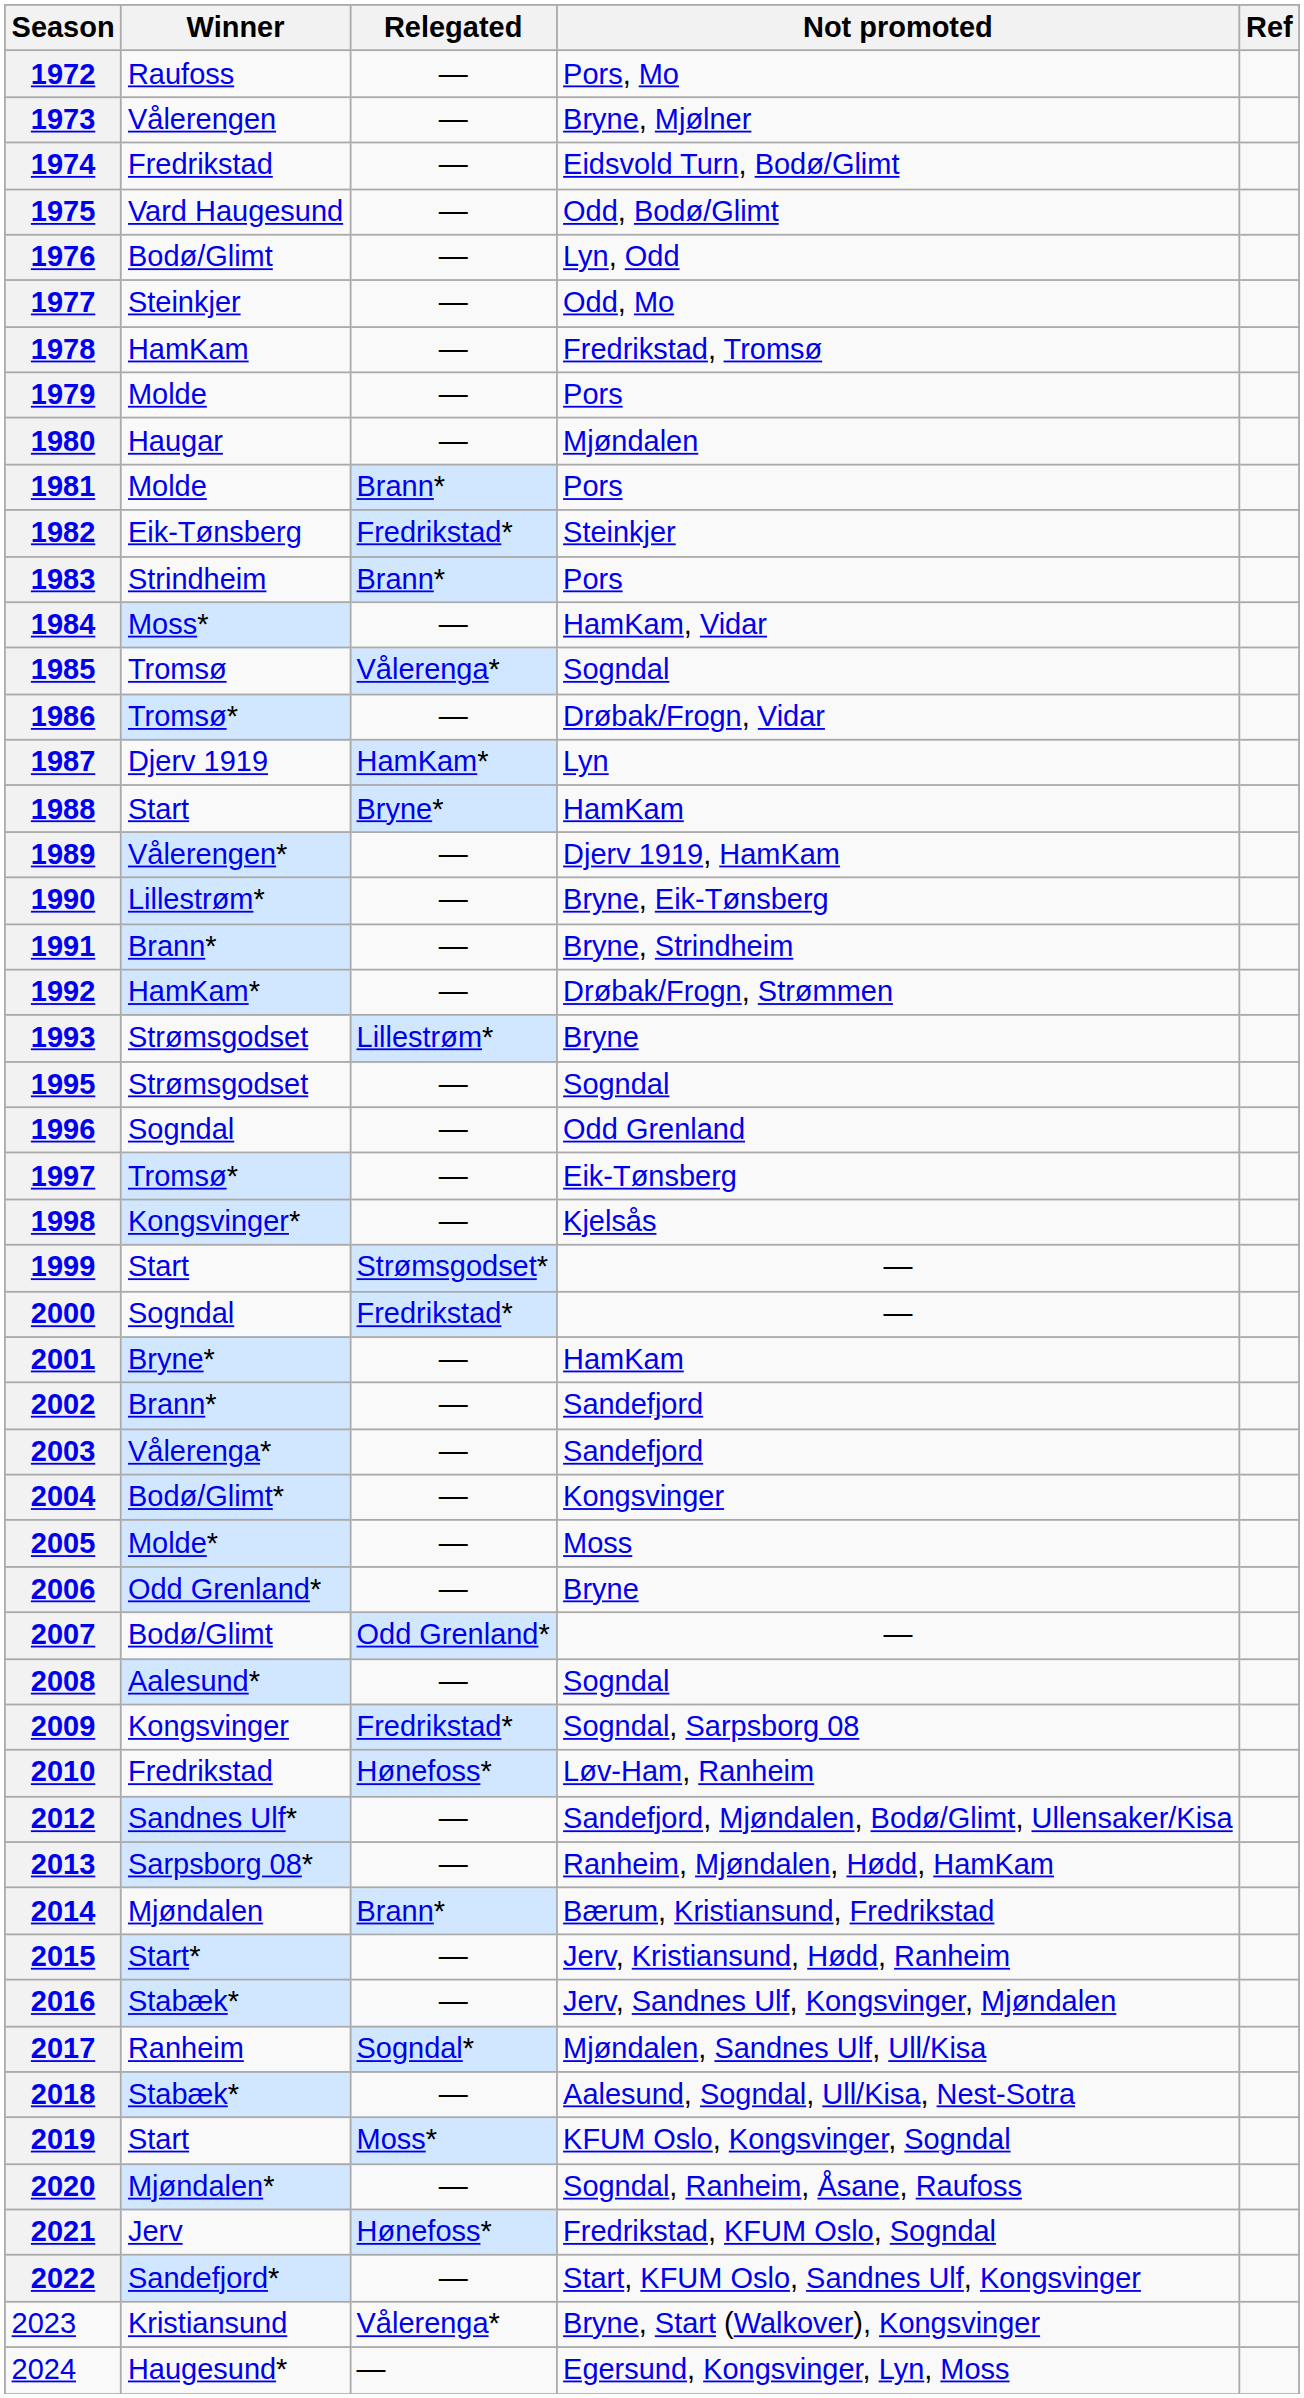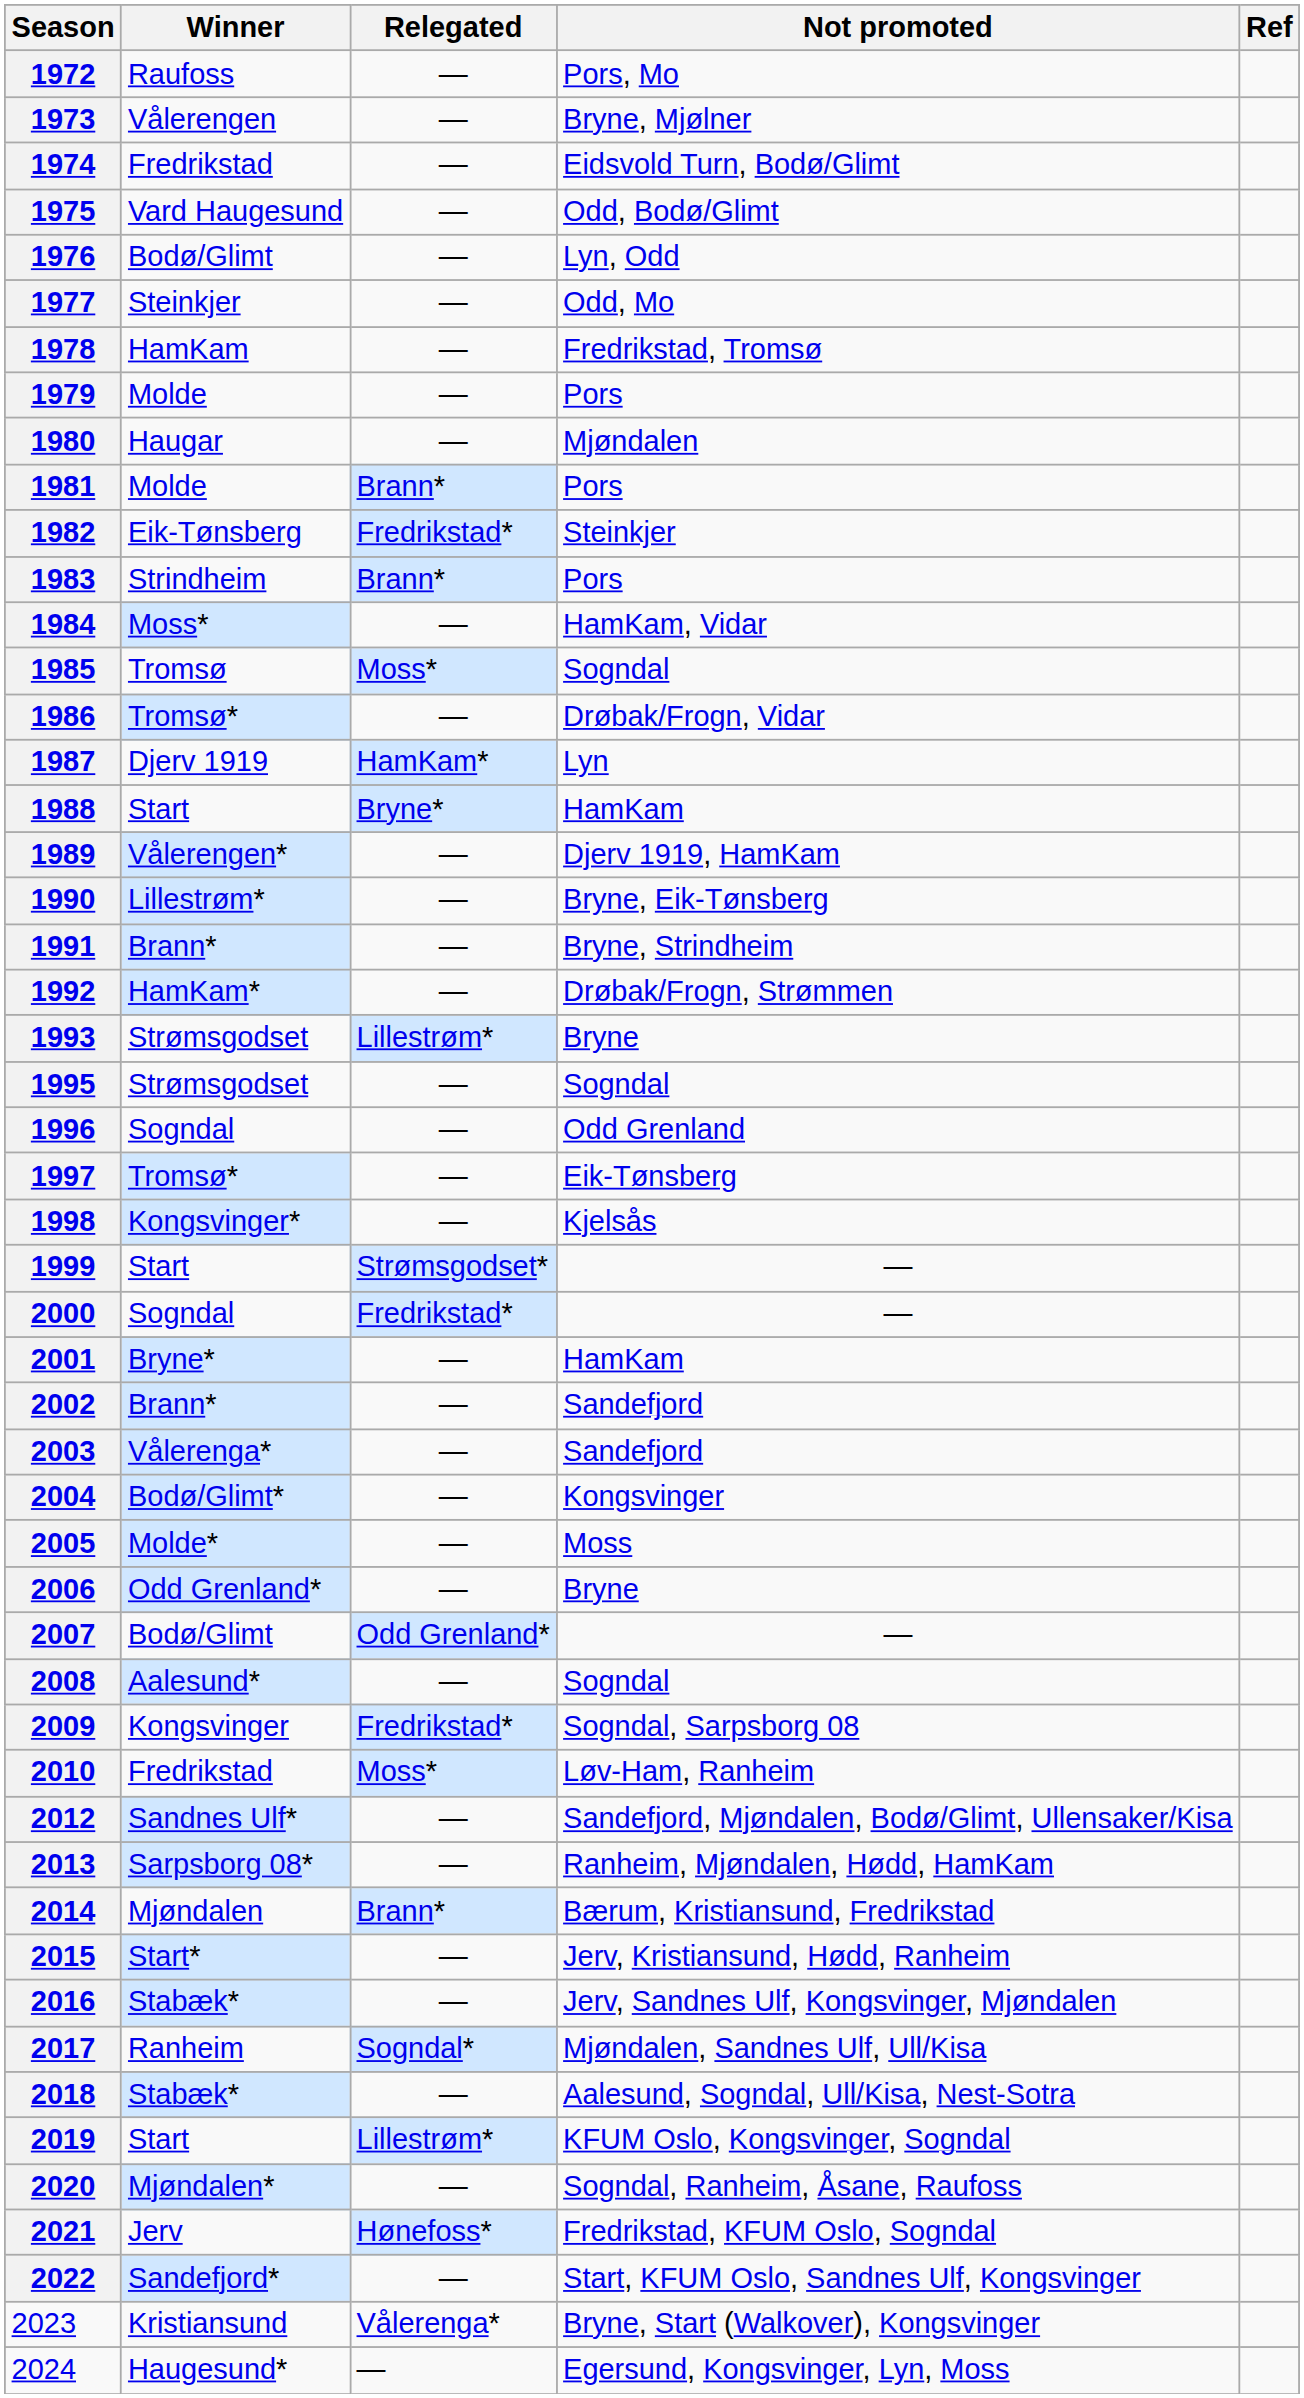1985 | Relegated: Vålerenga* -> Moss*
2010 | Relegated: Hønefoss* -> Moss*
2019 | Relegated: Moss* -> Lillestrøm*
